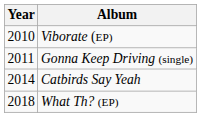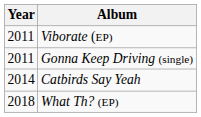Viborate (EP) | Year: 2010 -> 2011
